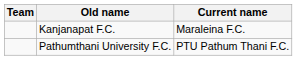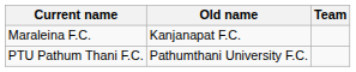columns swapped: Team <-> Current name
